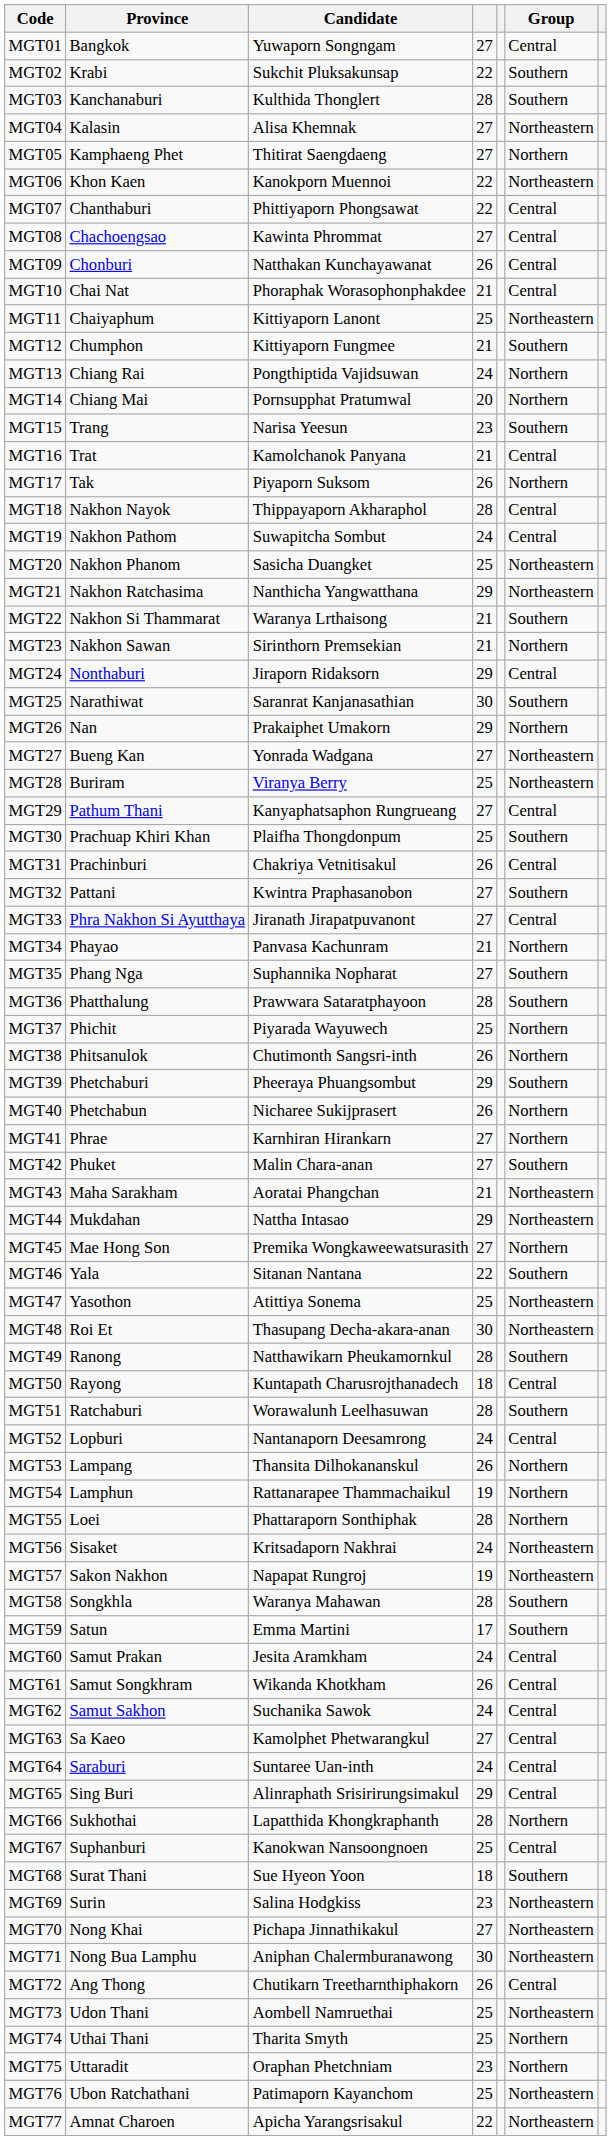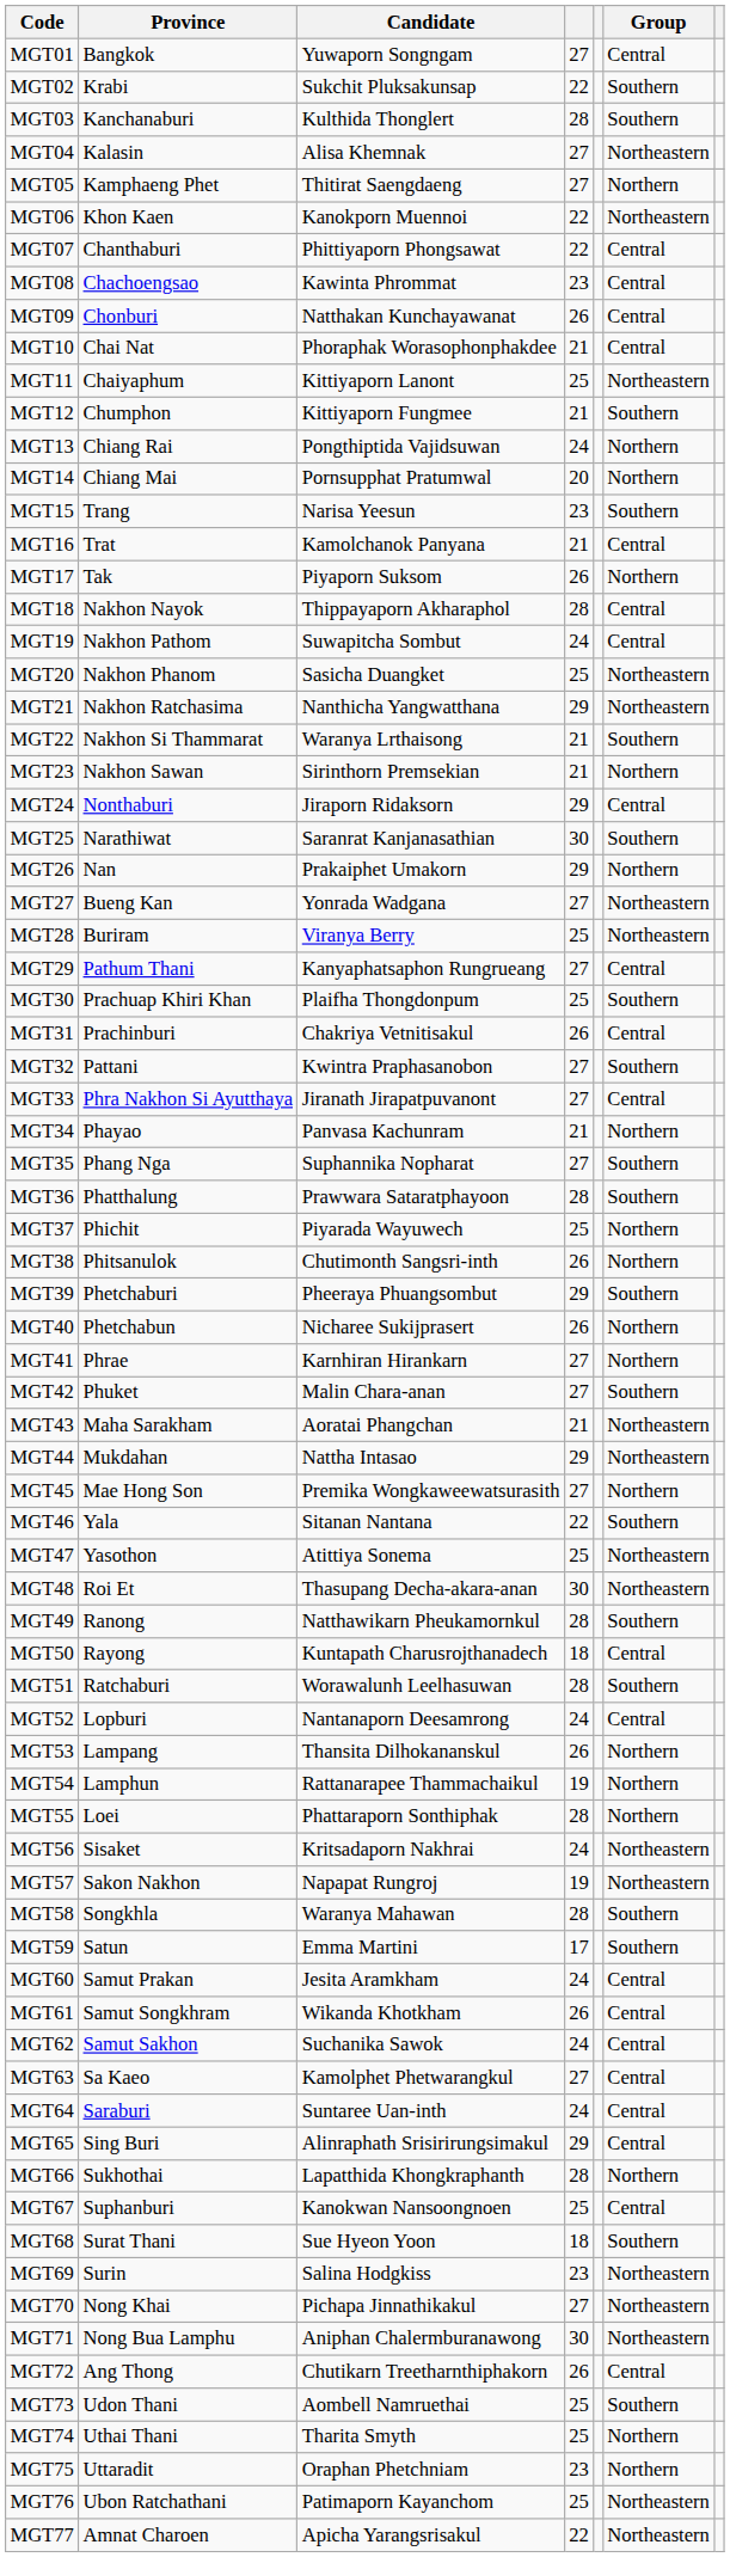MGT08 | column 4: 27 -> 23
MGT73 | Group: Northeastern -> Southern
